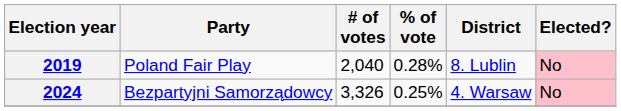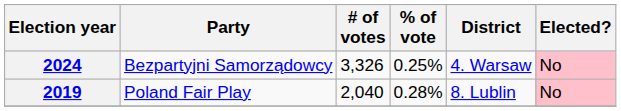rows swapped: 2019 <-> 2024
